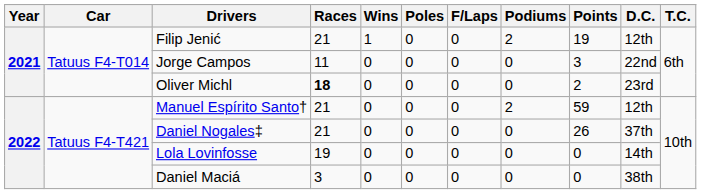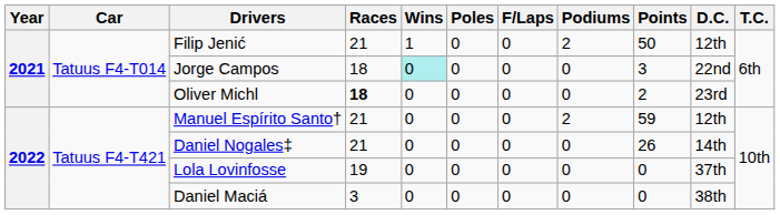Filip Jenić | Points: 19 -> 50
Jorge Campos | Races: 11 -> 18
Jorge Campos | Wins: no background -> paleturquoise background
Daniel Nogales‡ | D.C.: 37th -> 14th
Lola Lovinfosse | D.C.: 14th -> 37th
